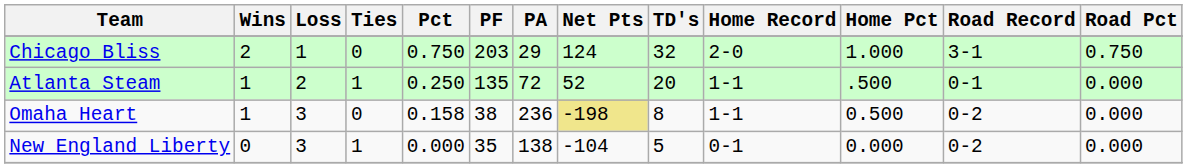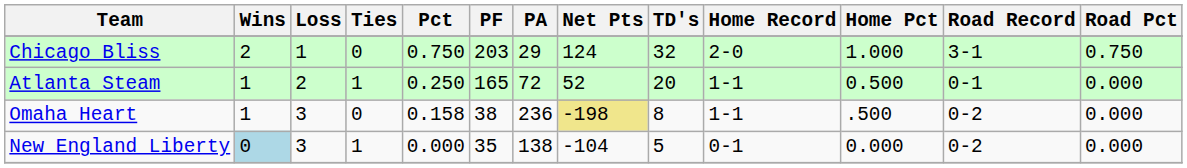Atlanta Steam | PF: 135 -> 165
Atlanta Steam | Home Pct: .500 -> 0.500
Omaha Heart | Home Pct: 0.500 -> .500
New England Liberty | Wins: no background -> lightblue background
